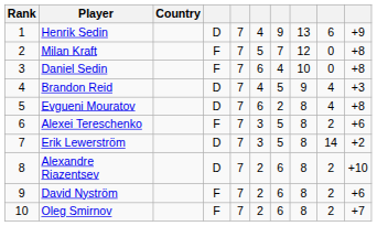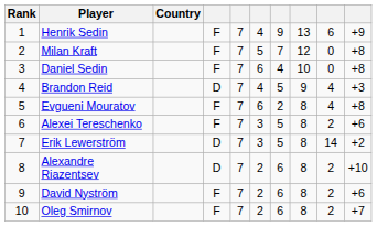Henrik Sedin | column 4: D -> F
Evgueni Mouratov | column 4: D -> F
